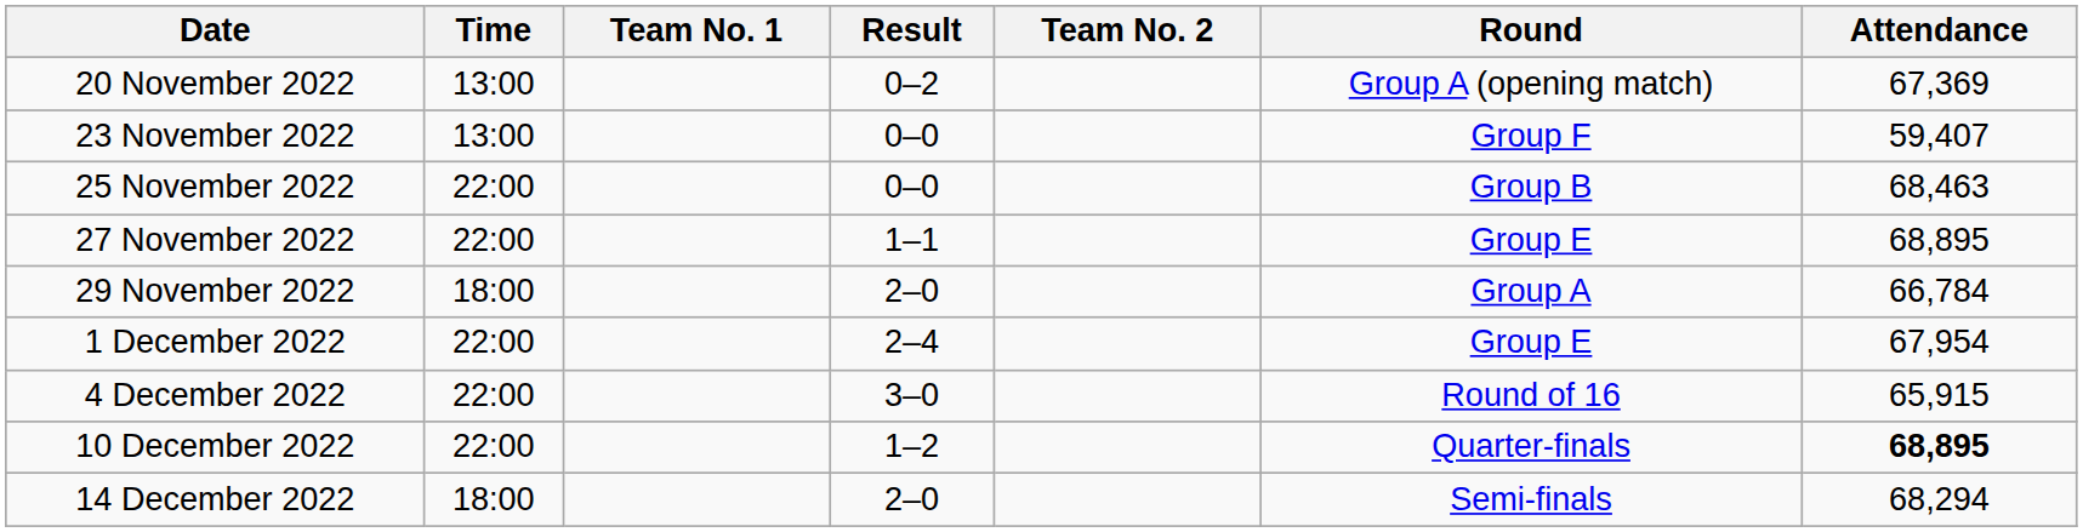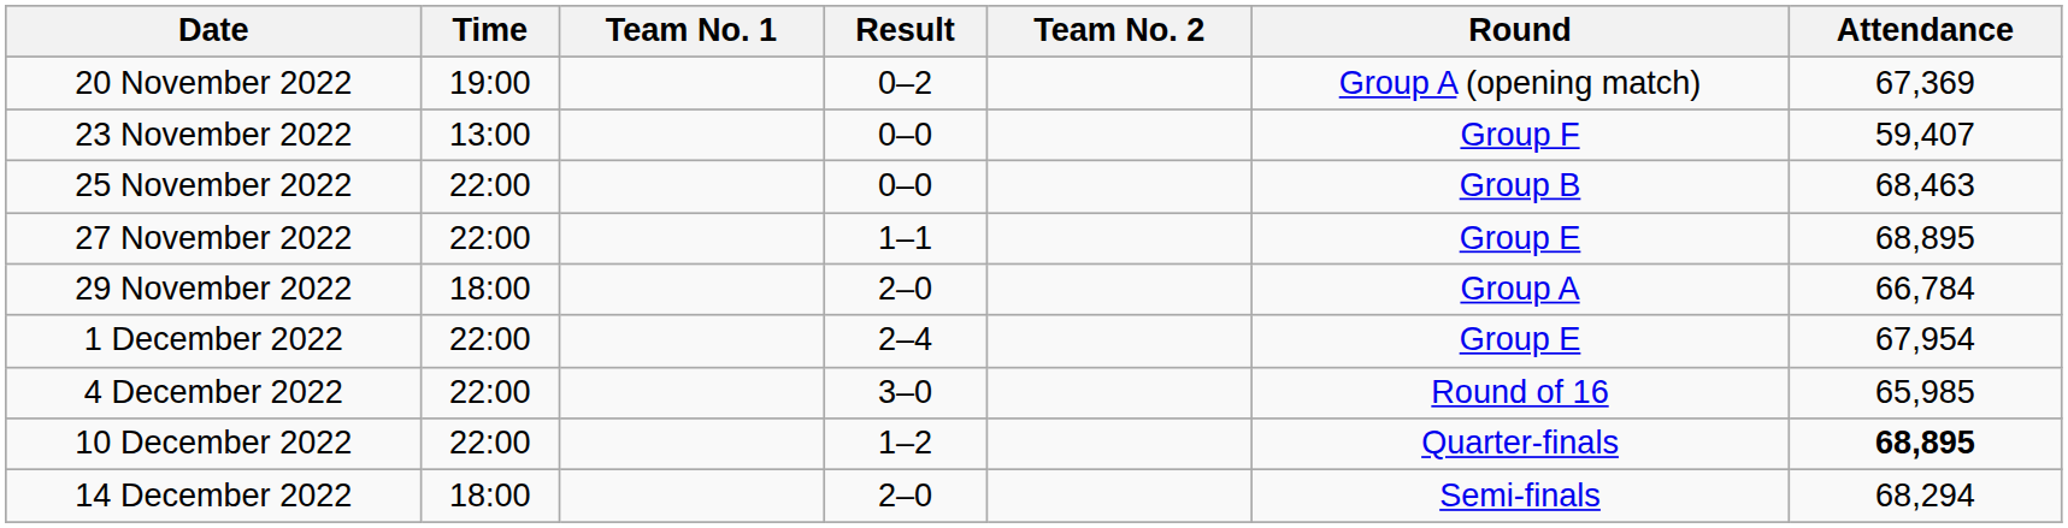20 November 2022 | Time: 13:00 -> 19:00
4 December 2022 | Attendance: 65,915 -> 65,985
